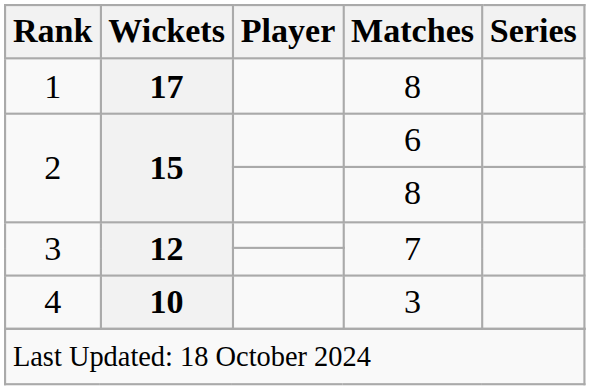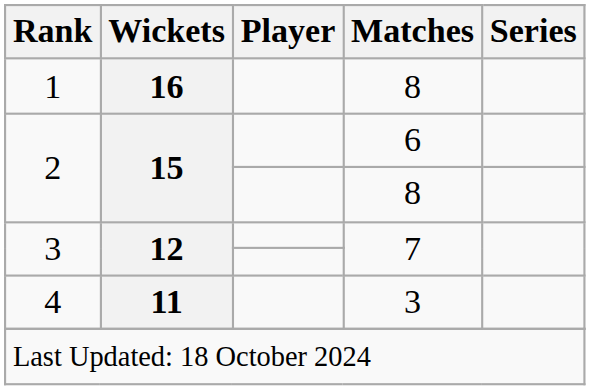1 | Wickets: 17 -> 16
4 | Wickets: 10 -> 11
